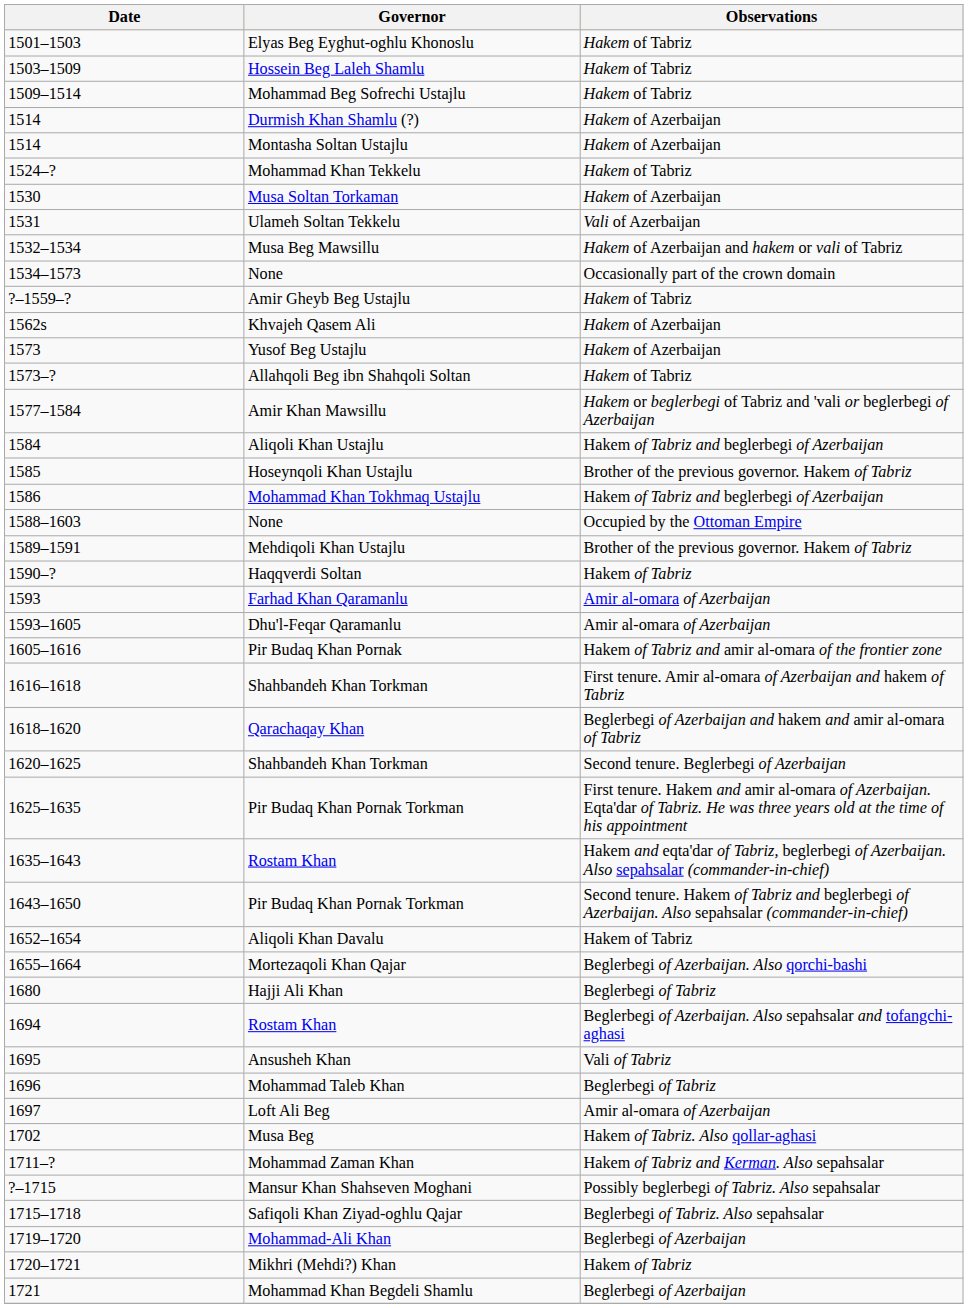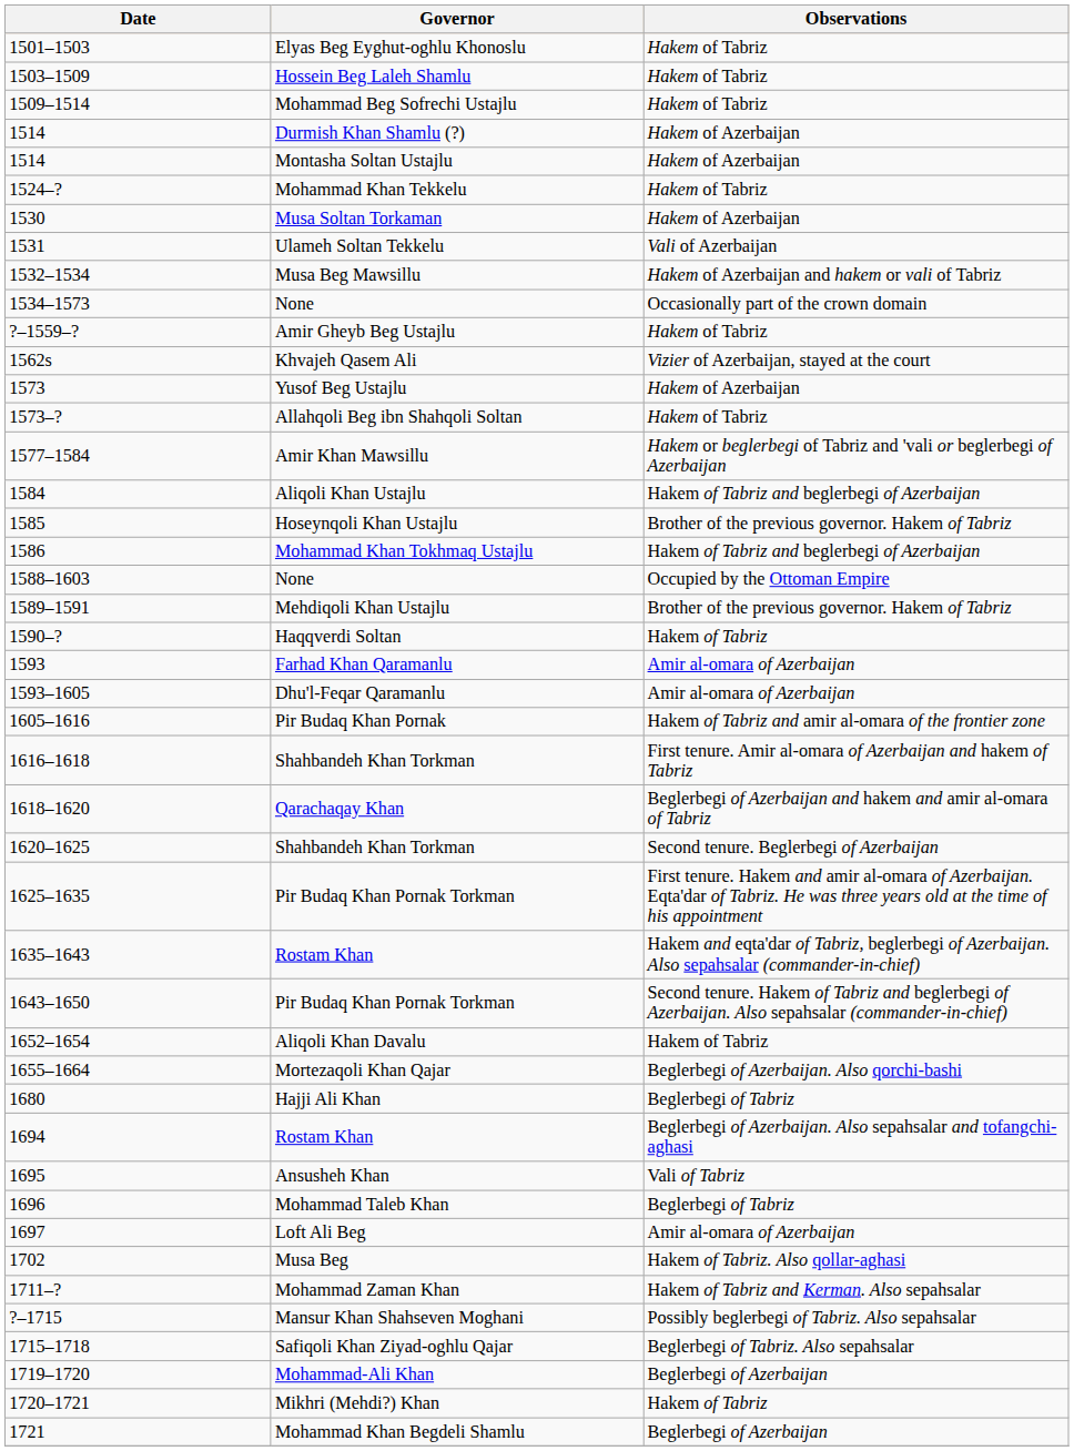Khvajeh Qasem Ali | Observations: Hakem of Azerbaijan -> Vizier of Azerbaijan, stayed at the court
